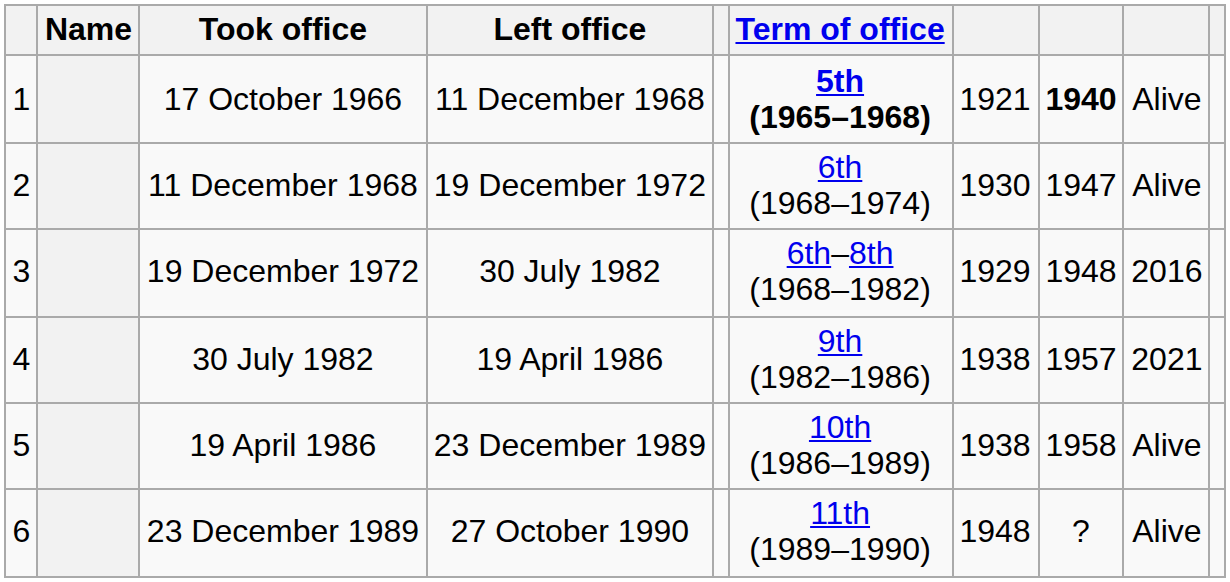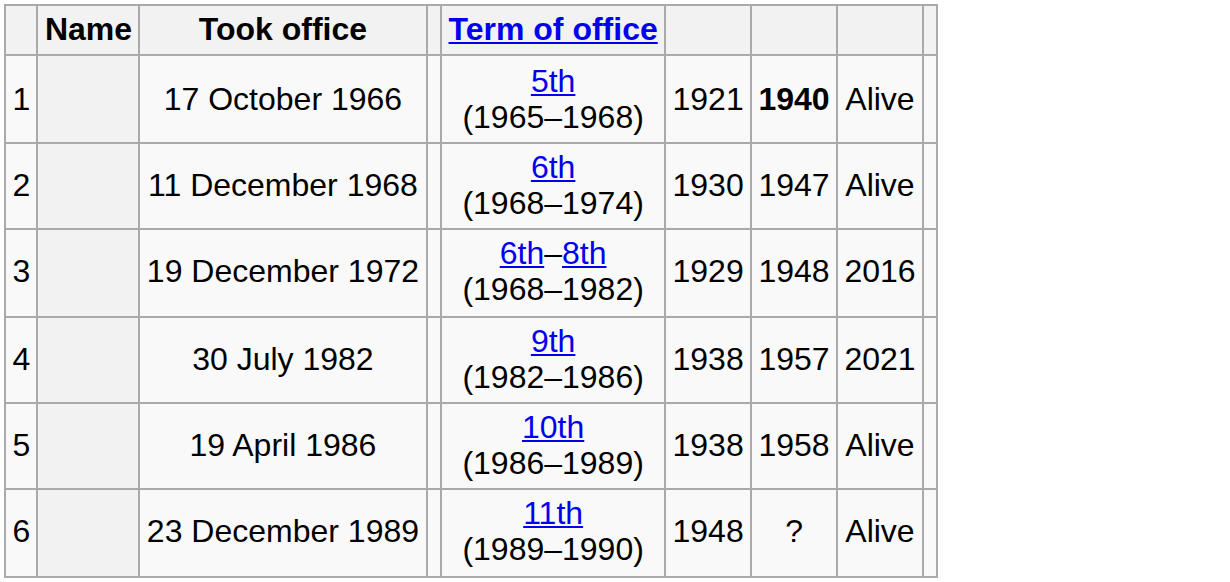- column: Left office | 11 December 1968 | 19 December 1972 | 30 July 1982 | 19 April 1986 | 23 December 1989 | 27 October 1990
17 October 1966 | Term of office: bold -> normal
